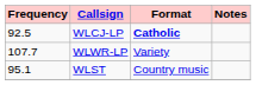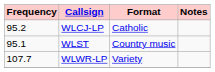WLCJ-LP | Frequency: 92.5 -> 95.2
WLCJ-LP | Format: bold -> normal
rows swapped: WLST <-> WLWR-LP
